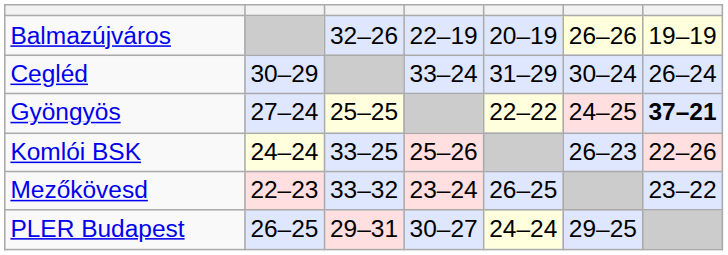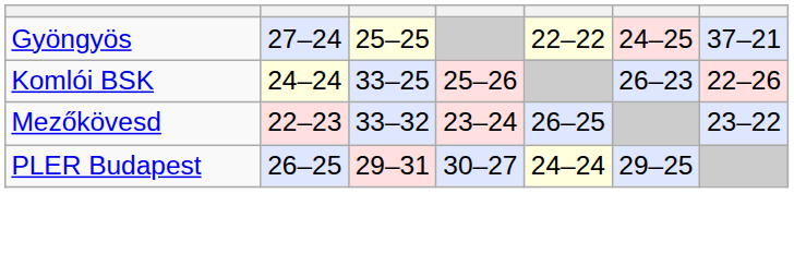- row: Balmazújváros | 32–26 | 22–19 | 20–19 | 26–26 | 19–19
- row: Cegléd | 30–29 | 33–24 | 31–29 | 30–24 | 26–24
Gyöngyös | column 7: bold -> normal
